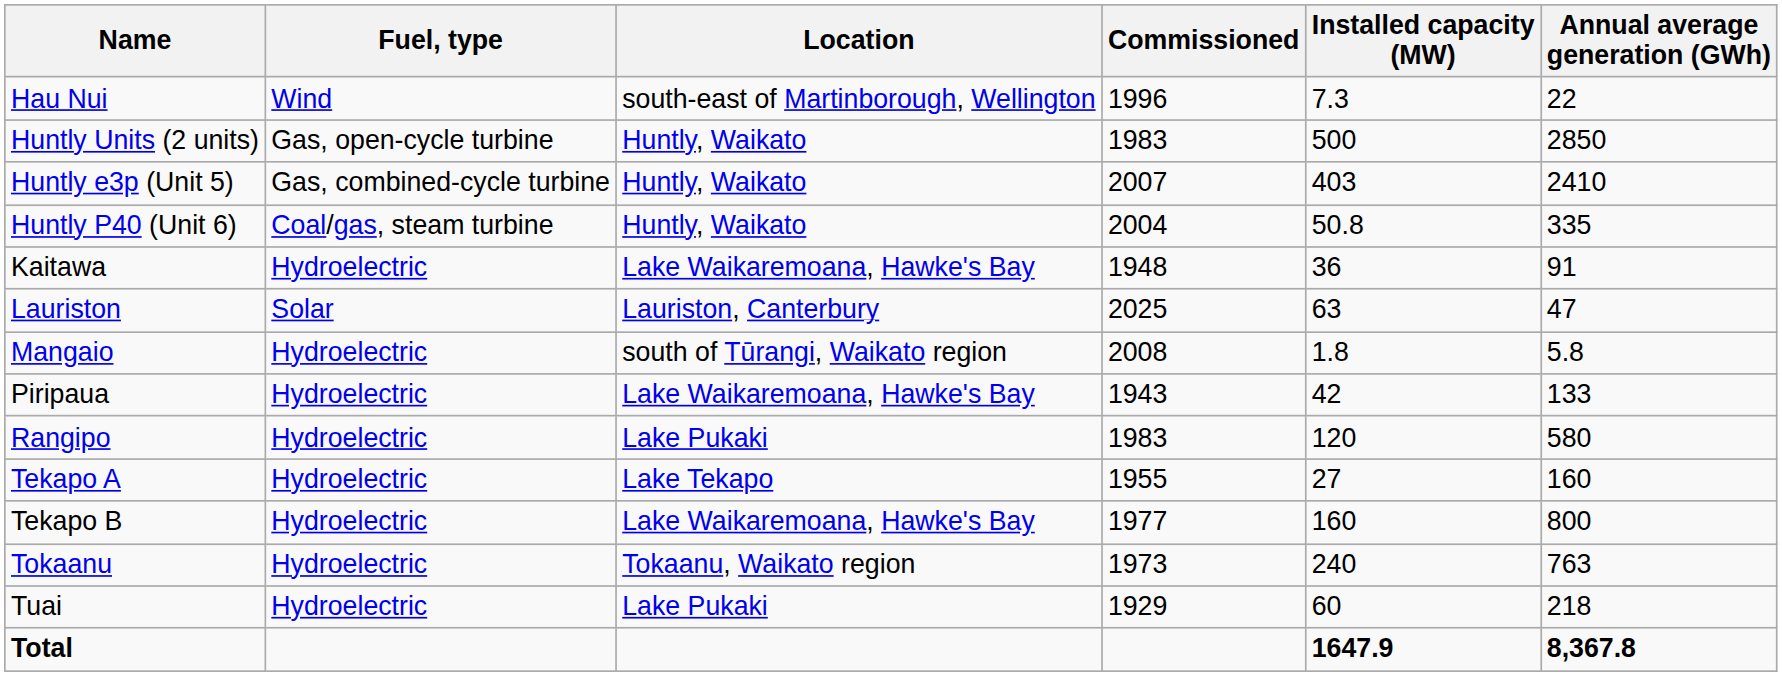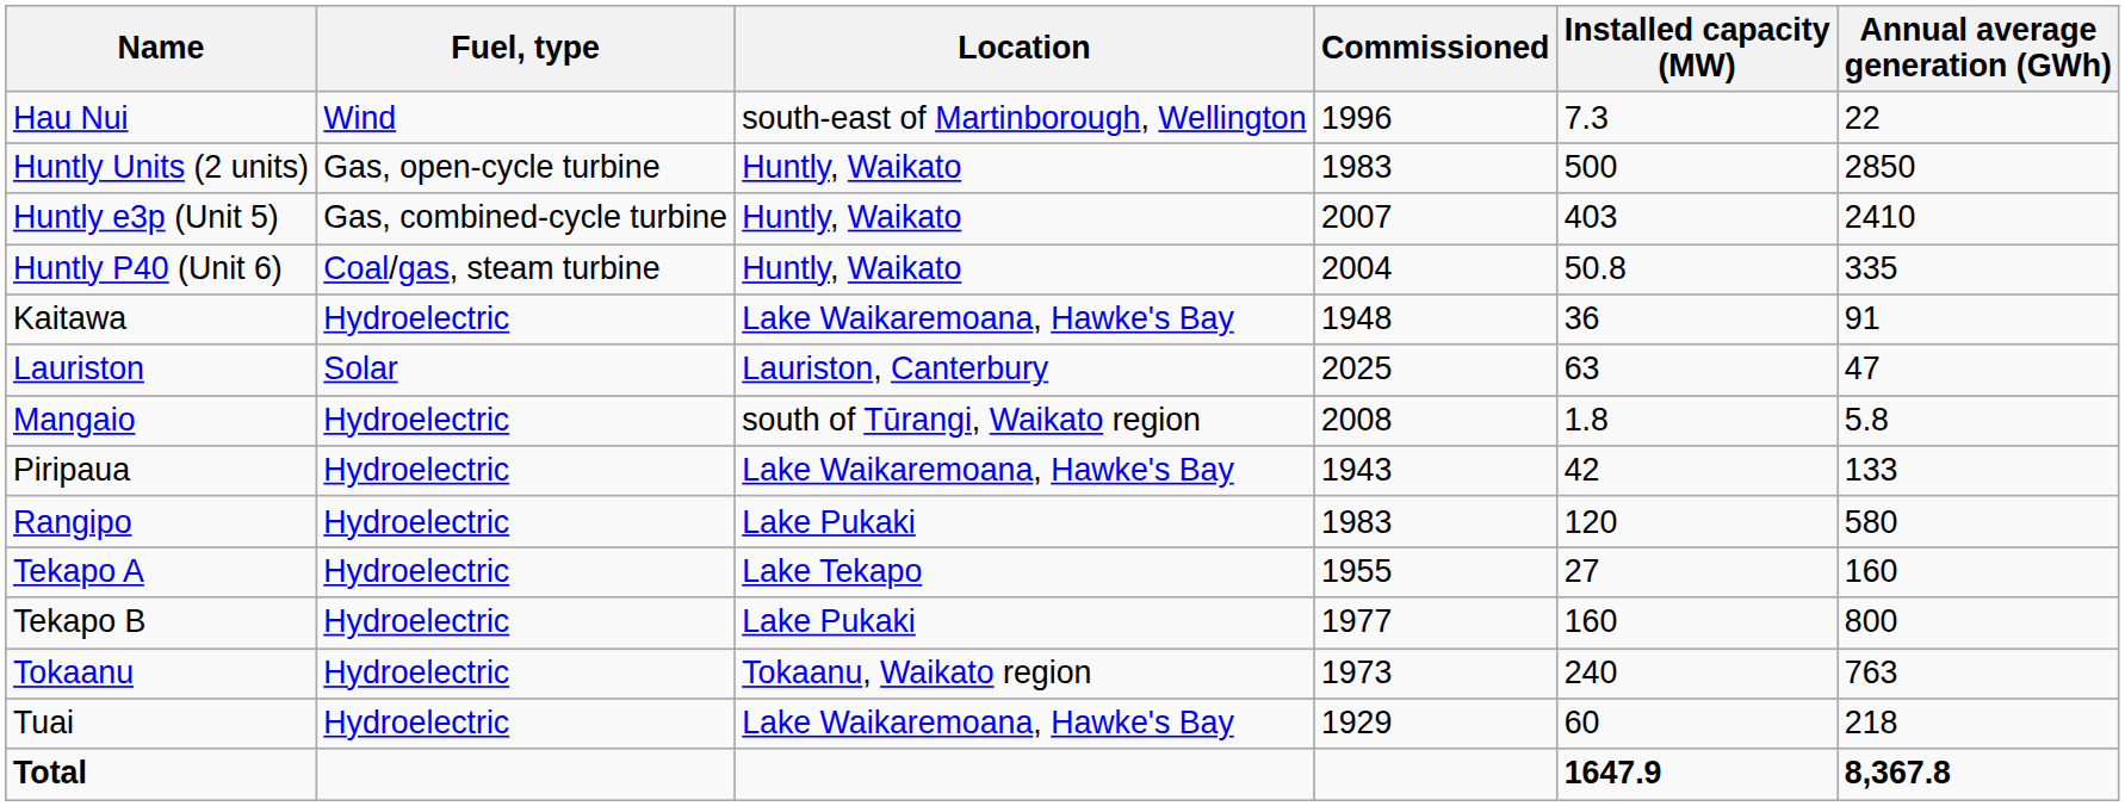Tekapo B | Location: Lake Waikaremoana, Hawke's Bay -> Lake Pukaki
Tuai | Location: Lake Pukaki -> Lake Waikaremoana, Hawke's Bay
